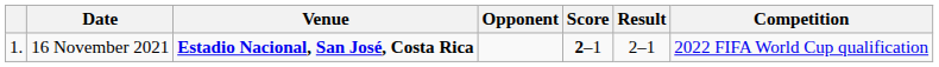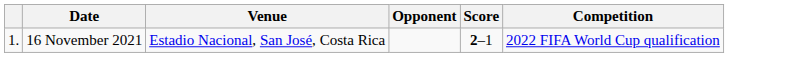- column: Result | 2–1
16 November 2021 | Venue: bold -> normal
